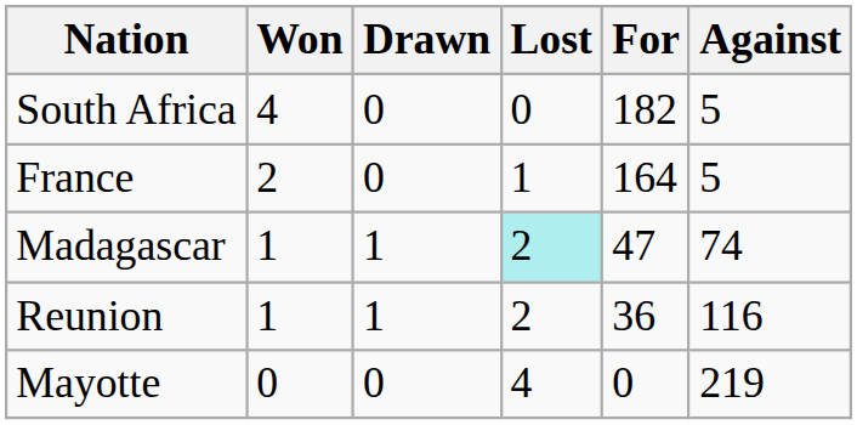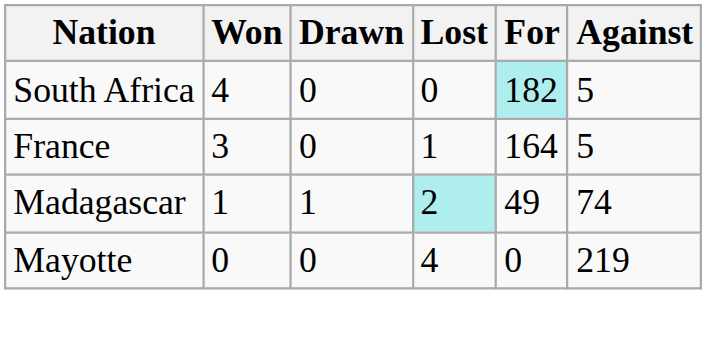South Africa | For: no background -> paleturquoise background
France | Won: 2 -> 3
Madagascar | For: 47 -> 49
- row: Reunion | 1 | 1 | 2 | 36 | 116
